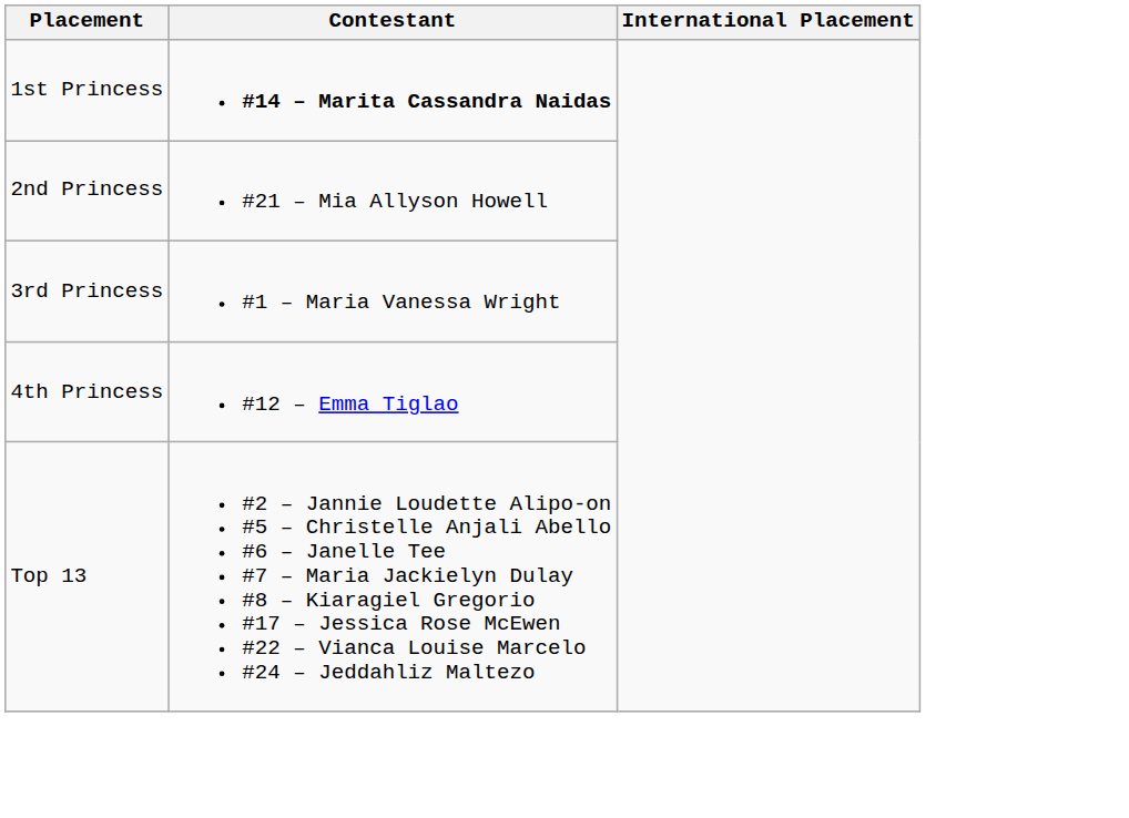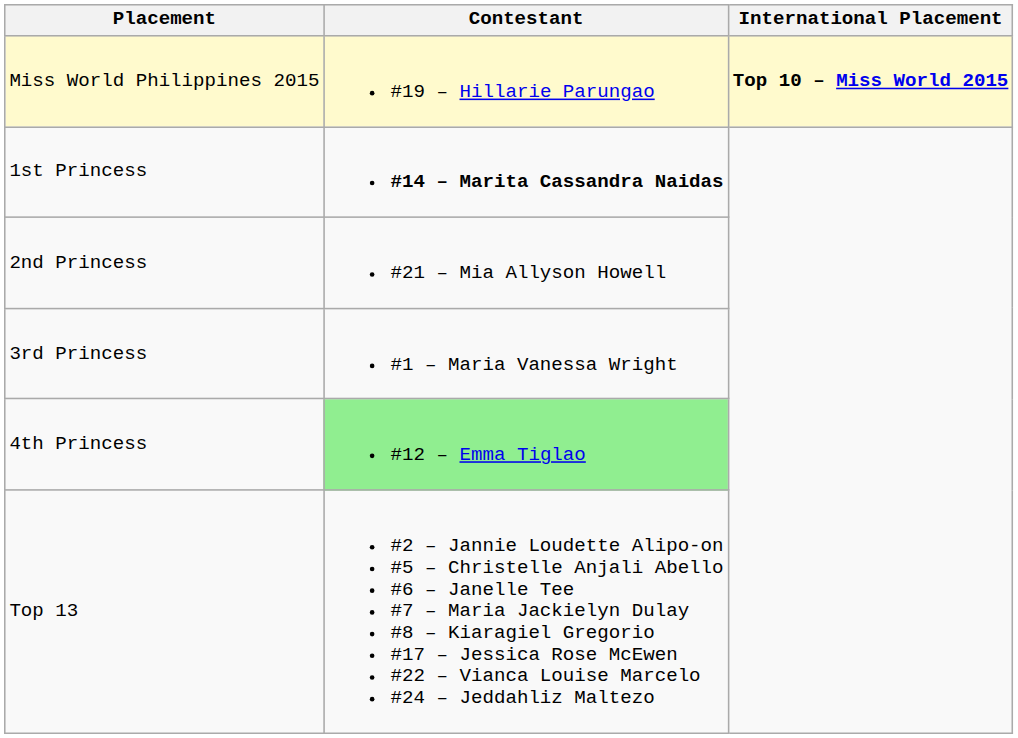+ row: Miss World Philippines 2015 | #19 – Hillarie Parungao | Top 10 – Miss World 2015
4th Princess | Contestant: no background -> lightgreen background
